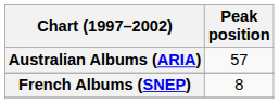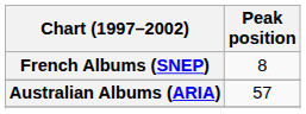rows swapped: Australian Albums (ARIA) <-> French Albums (SNEP)
